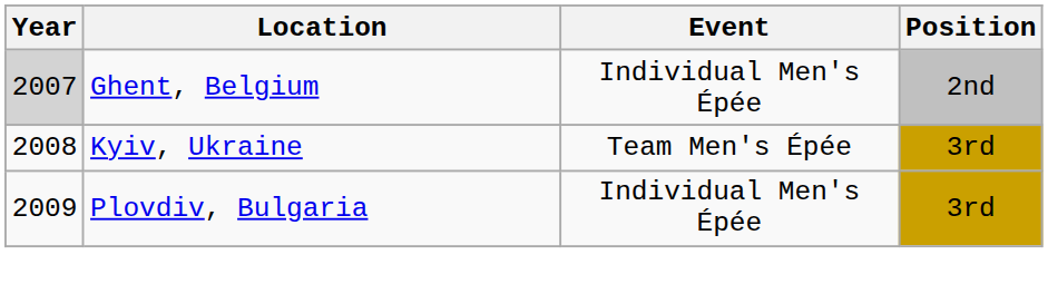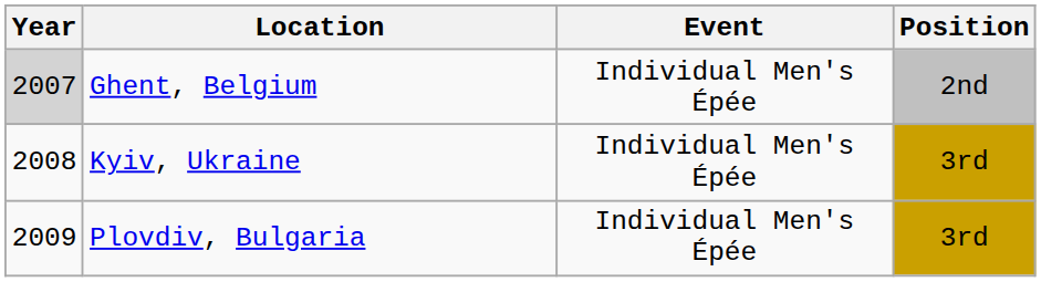Kyiv, Ukraine | Event: Team Men's Épée -> Individual Men's Épée
